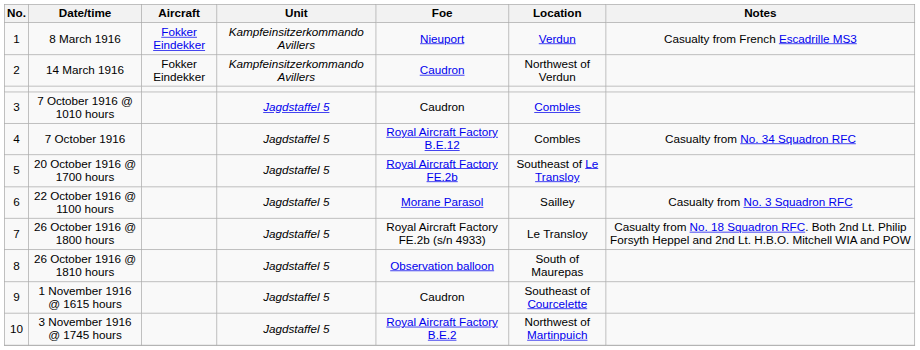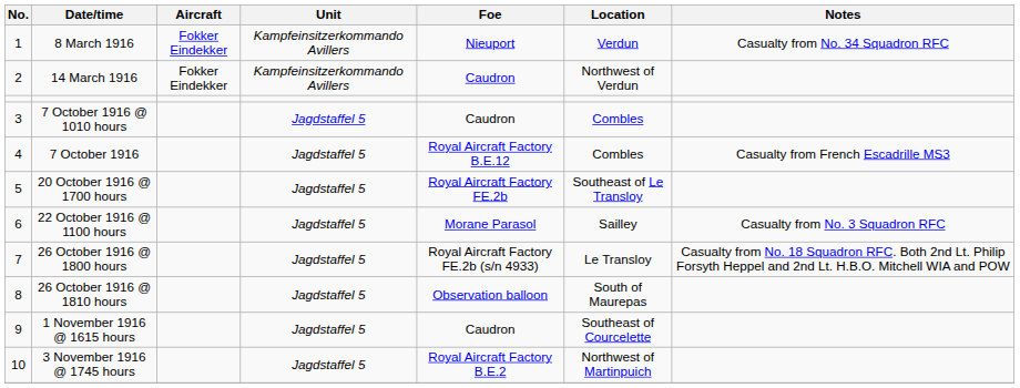8 March 1916 | Notes: Casualty from French Escadrille MS3 -> Casualty from No. 34 Squadron RFC
7 October 1916 | Notes: Casualty from No. 34 Squadron RFC -> Casualty from French Escadrille MS3
